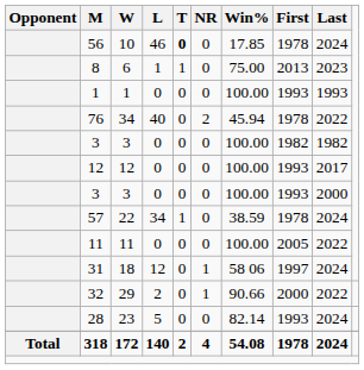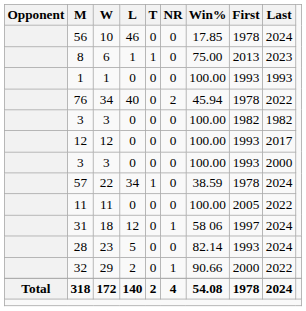56 | T: bold -> normal
rows swapped: 32 <-> 28
